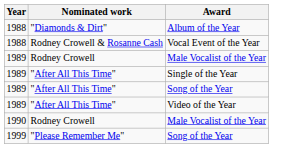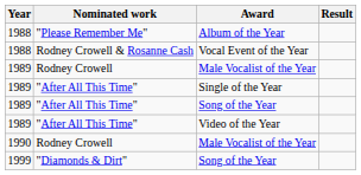+ column: Result
Album of the Year | Nominated work: "Diamonds & Dirt" -> "Please Remember Me"
1999 / Song of the Year | Nominated work: "Please Remember Me" -> "Diamonds & Dirt"
